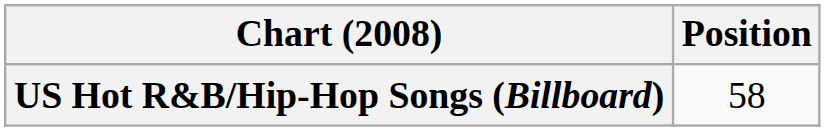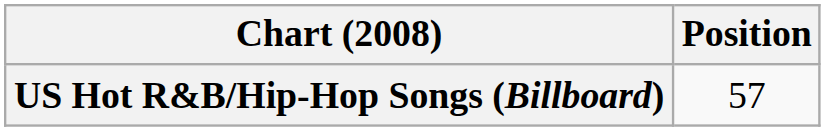US Hot R&B/Hip-Hop Songs (Billboard) | Position: 58 -> 57
